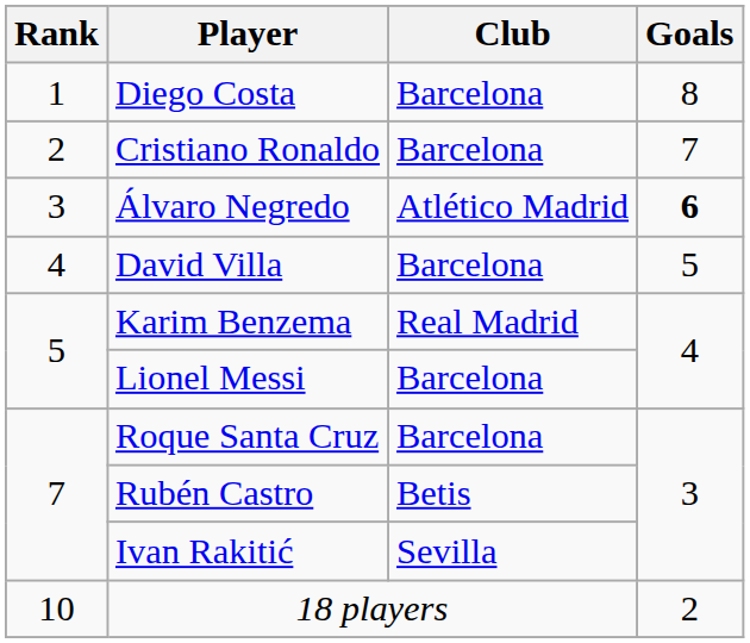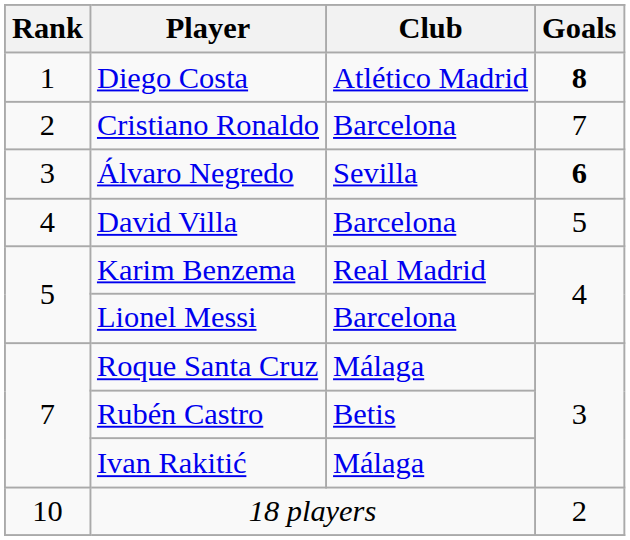Diego Costa | Club: Barcelona -> Atlético Madrid
Diego Costa | Goals: normal -> bold
Álvaro Negredo | Club: Atlético Madrid -> Sevilla
Roque Santa Cruz | Club: Barcelona -> Málaga
Ivan Rakitić | Club: Sevilla -> Málaga
